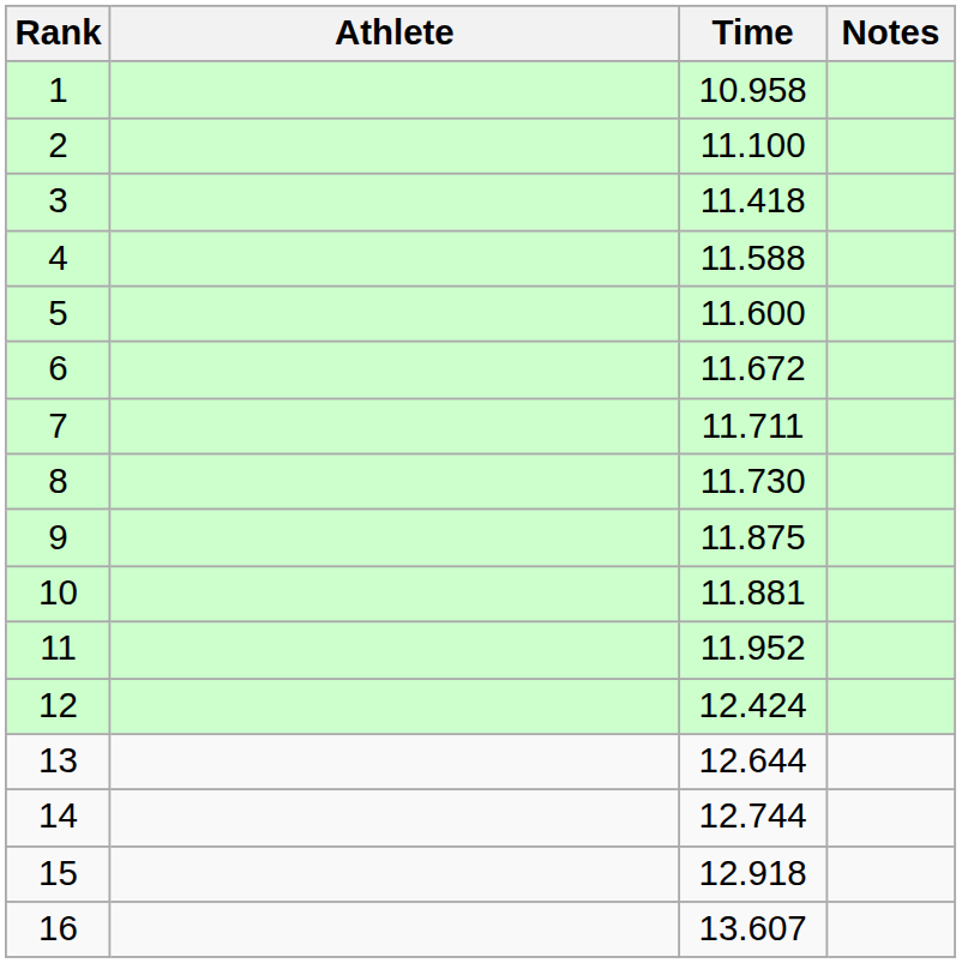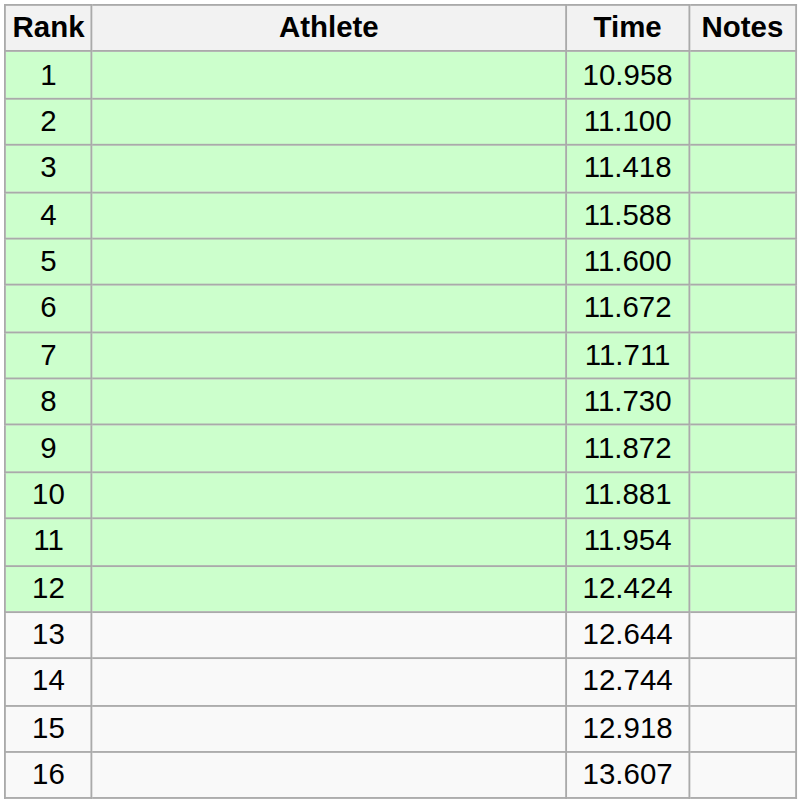9 | Time: 11.875 -> 11.872
11 | Time: 11.952 -> 11.954
